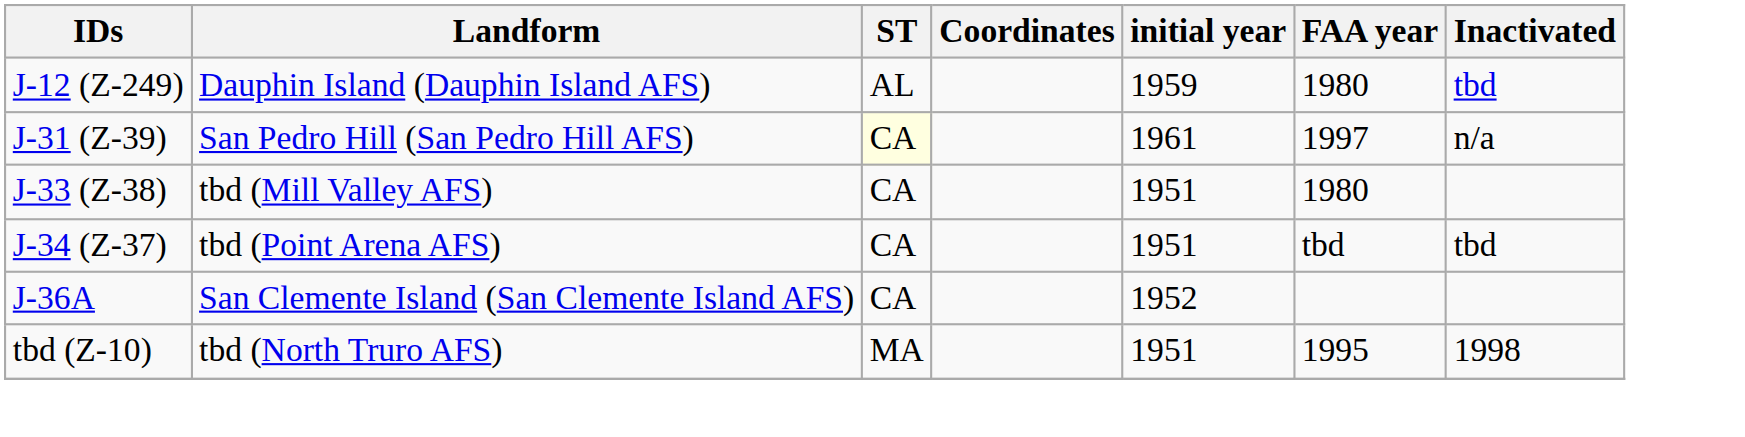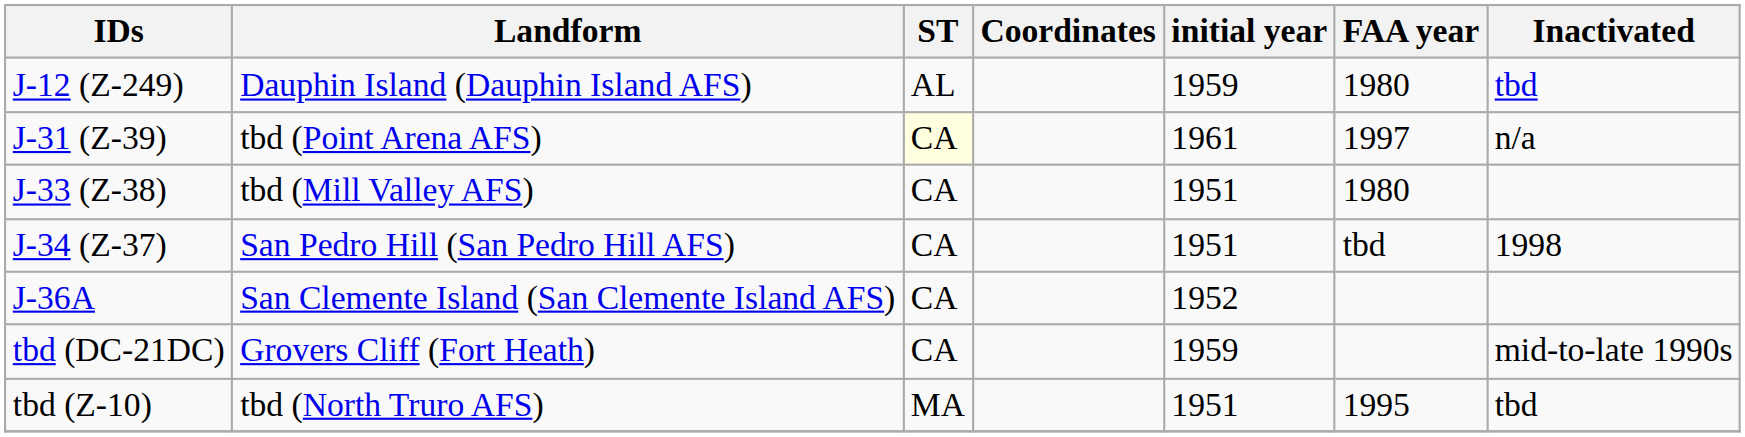J-31 (Z-39) | Landform: San Pedro Hill (San Pedro Hill AFS) -> tbd (Point Arena AFS)
J-34 (Z-37) | Landform: tbd (Point Arena AFS) -> San Pedro Hill (San Pedro Hill AFS)
J-34 (Z-37) | Inactivated: tbd -> 1998
+ row: tbd (DC-21DC) | Grovers Cliff (Fort Heath) | CA | 1959 | mid-to-late 1990s
tbd (Z-10) | Inactivated: 1998 -> tbd
